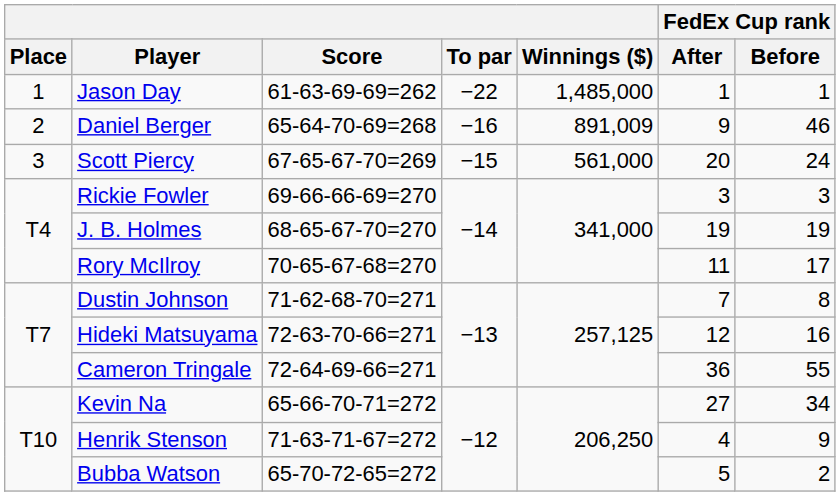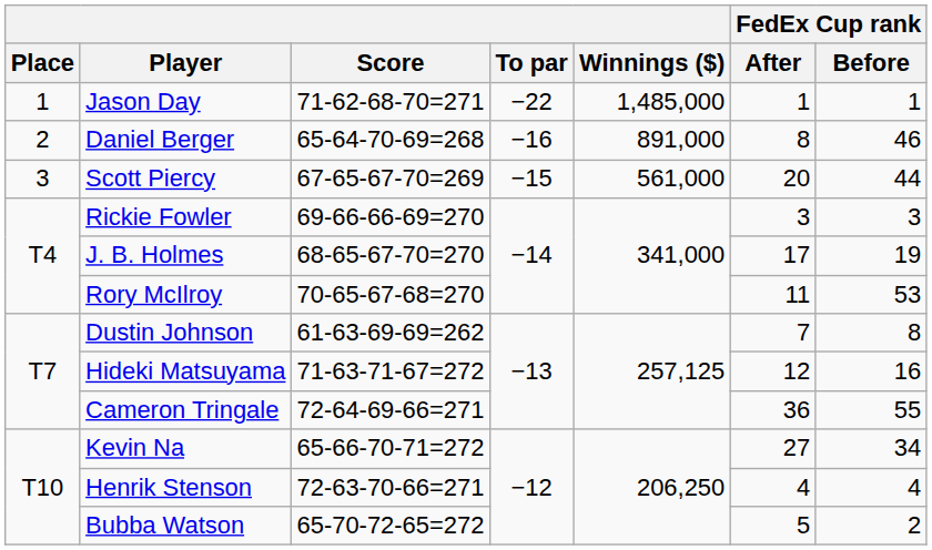Jason Day | Score: 61-63-69-69=262 -> 71-62-68-70=271
Daniel Berger | Winnings ($): 891,009 -> 891,000
Daniel Berger | FedEx Cup rank / After: 9 -> 8
Scott Piercy | FedEx Cup rank / Before: 24 -> 44
J. B. Holmes | FedEx Cup rank / After: 19 -> 17
Rory McIlroy | FedEx Cup rank / Before: 17 -> 53
Dustin Johnson | Score: 71-62-68-70=271 -> 61-63-69-69=262
Hideki Matsuyama | Score: 72-63-70-66=271 -> 71-63-71-67=272
Henrik Stenson | Score: 71-63-71-67=272 -> 72-63-70-66=271
Henrik Stenson | FedEx Cup rank / Before: 9 -> 4
